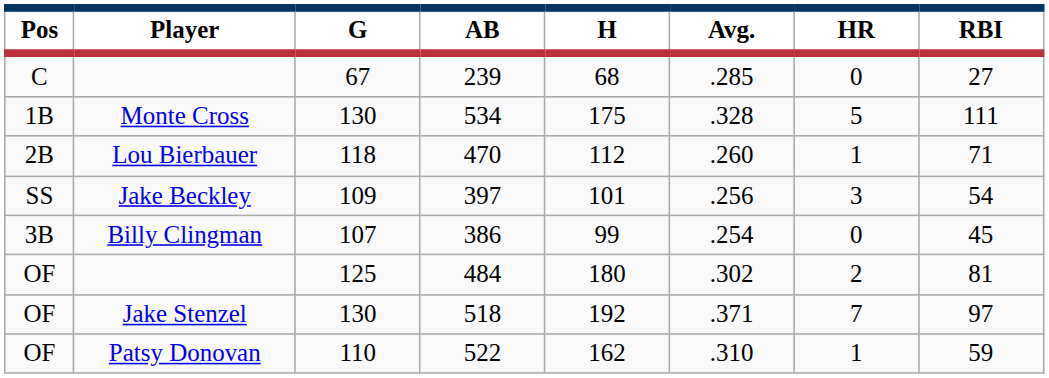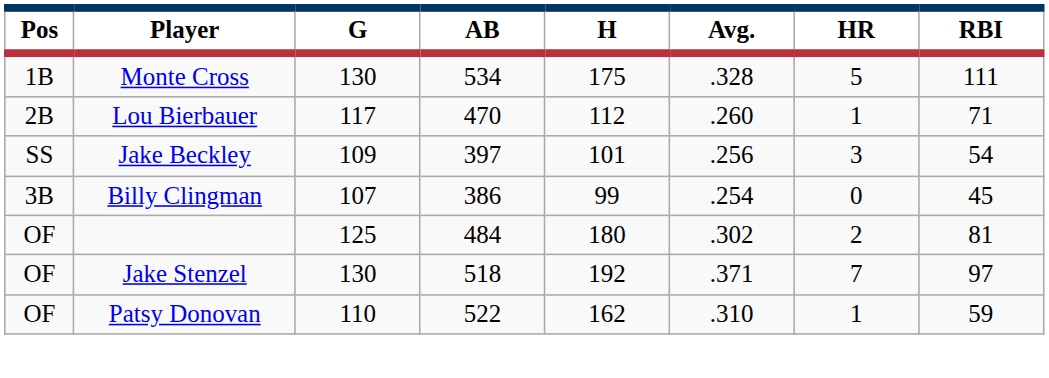- row: C | 67 | 239 | 68 | .285 | 0 | 27
470 | G: 118 -> 117
